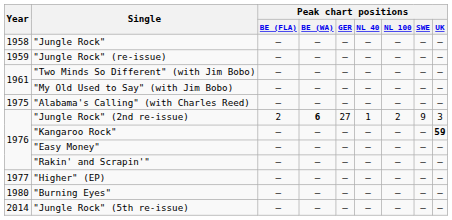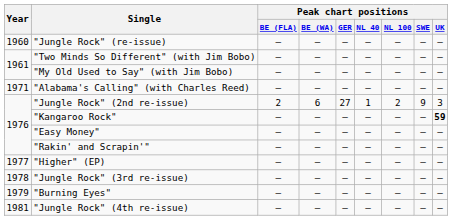- row: 1958 | "Jungle Rock" | — | — | — | — | — | — | —
"Jungle Rock" (re-issue) | Year: 1959 -> 1960
"Alabama's Calling" (with Charles Reed) | Year: 1975 -> 1971
"Jungle Rock" (2nd re-issue) | Peak chart positions / BE (WA): bold -> normal
+ row: 1978 | "Jungle Rock" (3rd re-issue) | — | — | — | — | — | — | —
"Burning Eyes" | Year: 1980 -> 1979
+ row: 1981 | "Jungle Rock" (4th re-issue) | — | — | — | — | — | — | —
- row: 2014 | "Jungle Rock" (5th re-issue) | — | — | — | — | — | — | —
